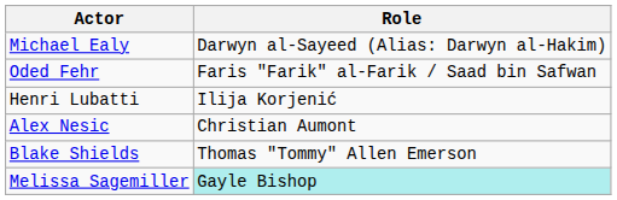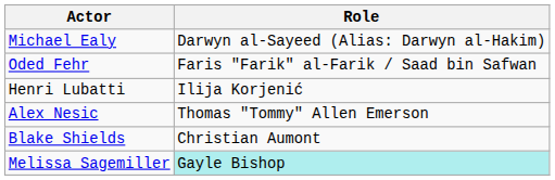Alex Nesic | Role: Christian Aumont -> Thomas "Tommy" Allen Emerson
Blake Shields | Role: Thomas "Tommy" Allen Emerson -> Christian Aumont
